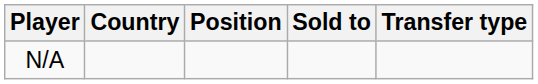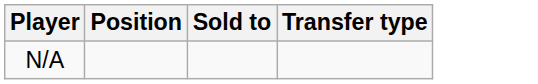- column: Country
